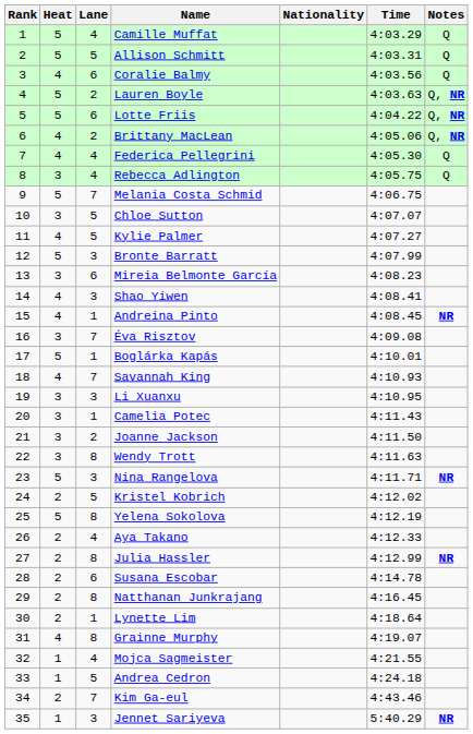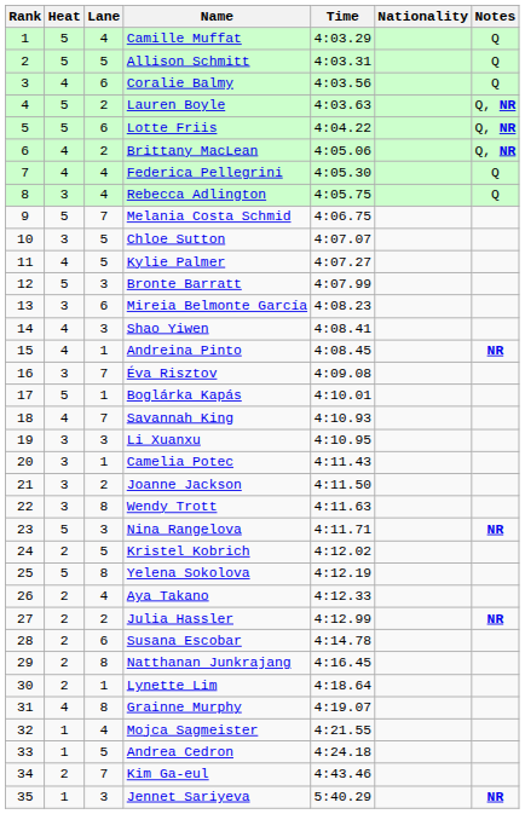columns swapped: Nationality <-> Time
Julia Hassler | Lane: 8 -> 2
